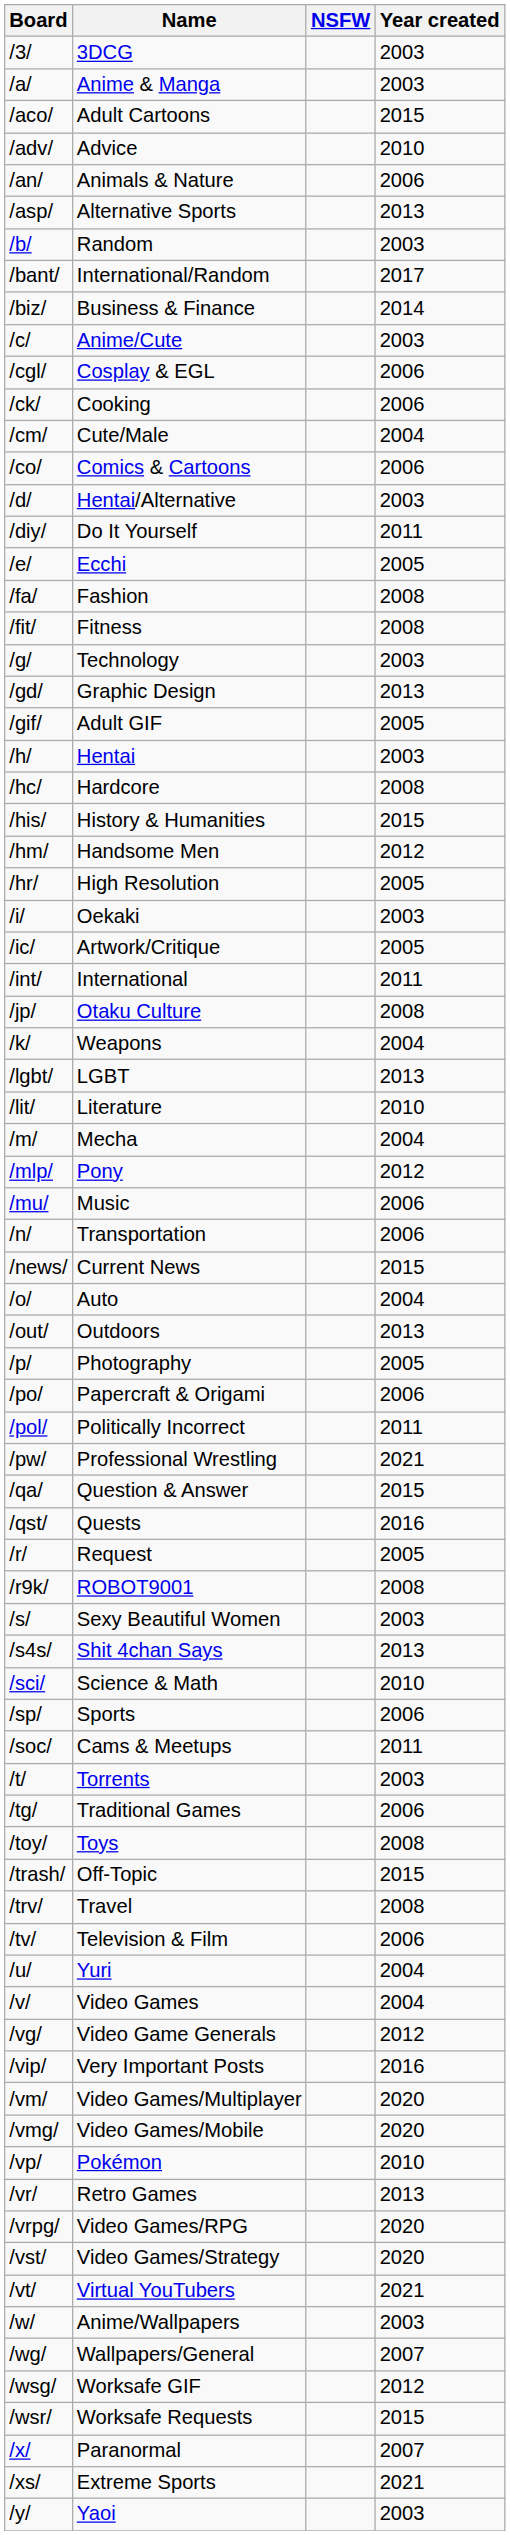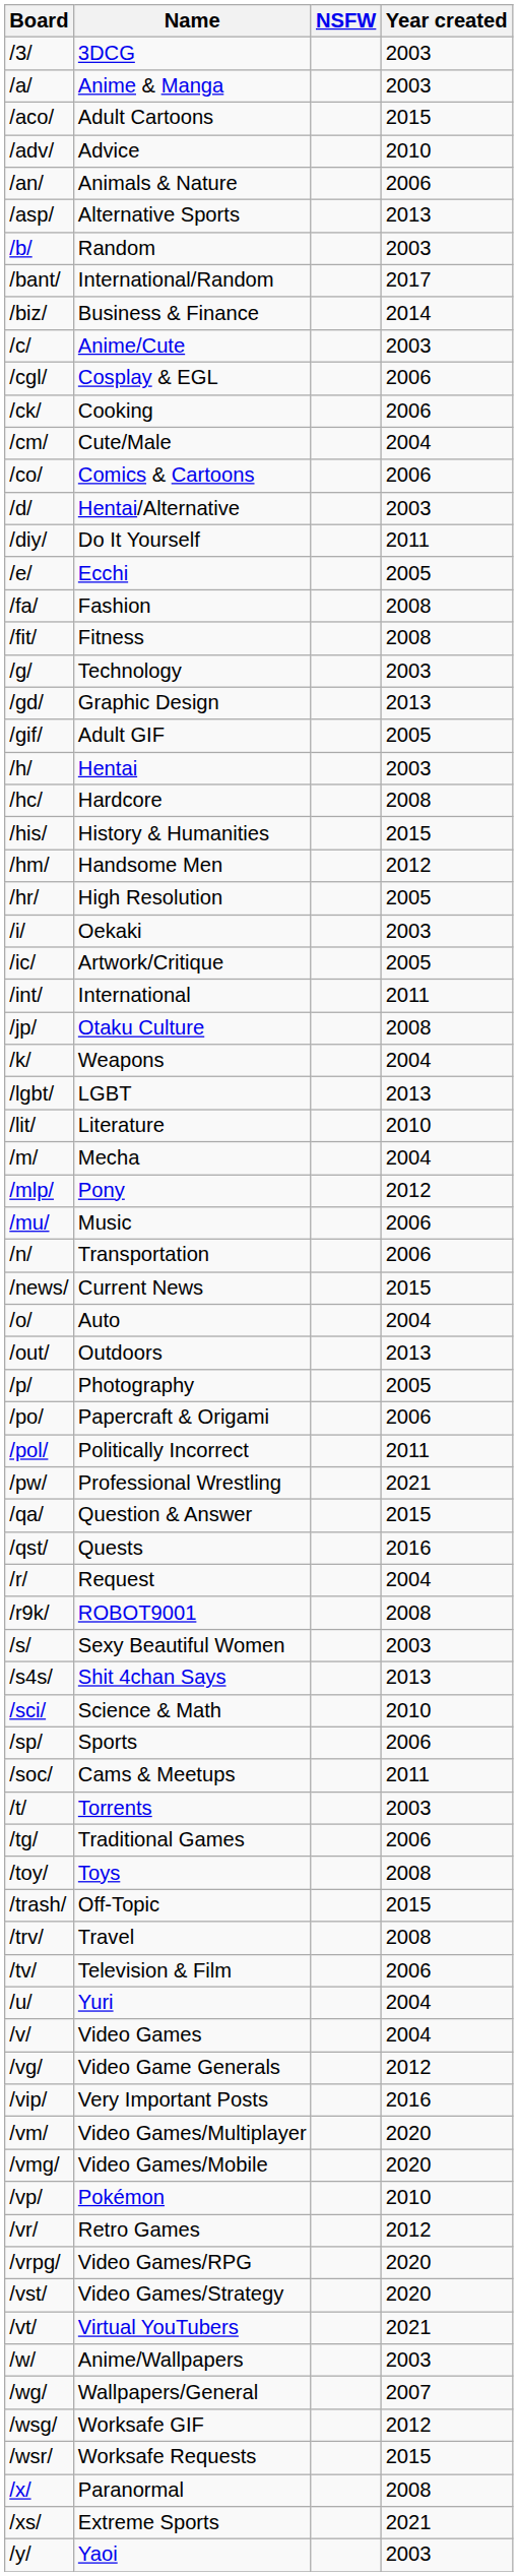/r/ | Year created: 2005 -> 2004
/vr/ | Year created: 2013 -> 2012
/x/ | Year created: 2007 -> 2008
